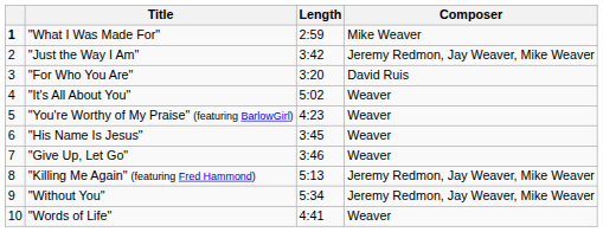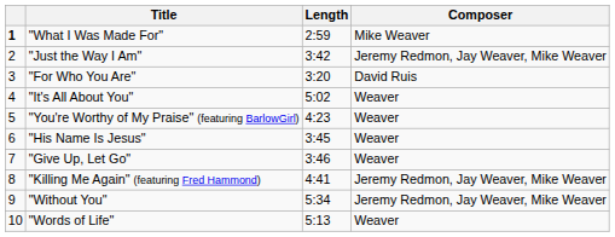"Killing Me Again" (featuring Fred Hammond) | Length: 5:13 -> 4:41
"Words of Life" | Length: 4:41 -> 5:13
